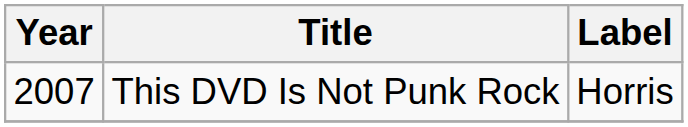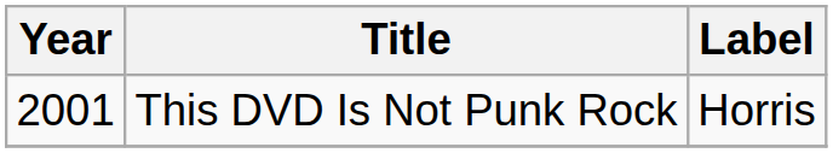This DVD Is Not Punk Rock | Year: 2007 -> 2001
